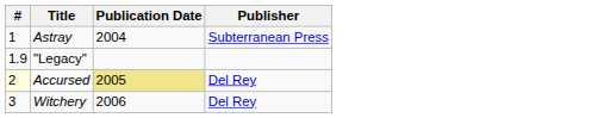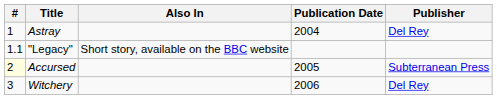+ column: Also In | Short story, available on the BBC website
Astray | Publisher: Subterranean Press -> Del Rey
"Legacy" | #: 1.9 -> 1.1
Accursed | Publication Date: khaki background -> no background
Accursed | Publisher: Del Rey -> Subterranean Press
